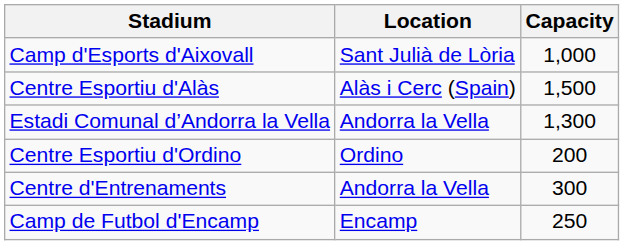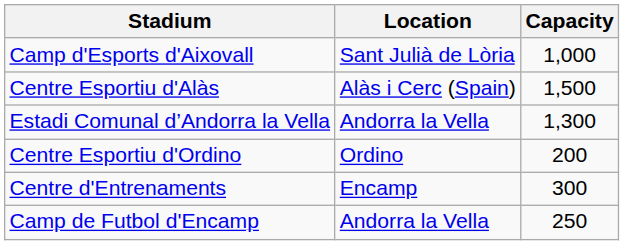Centre d'Entrenaments | Location: Andorra la Vella -> Encamp
Camp de Futbol d'Encamp | Location: Encamp -> Andorra la Vella
